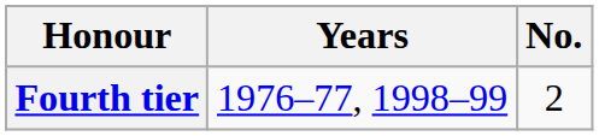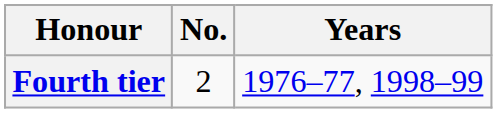columns swapped: No. <-> Years
